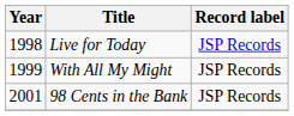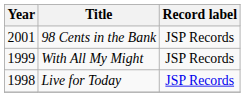rows swapped: Live for Today <-> 98 Cents in the Bank
